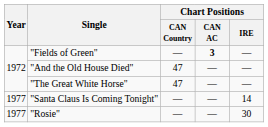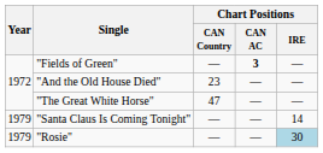"And the Old House Died" | Chart Positions / CAN Country: 47 -> 23
"Santa Claus Is Coming Tonight" | Year: 1977 -> 1979
"Rosie" | Year: 1977 -> 1979
"Rosie" | Chart Positions / IRE: no background -> lightblue background
